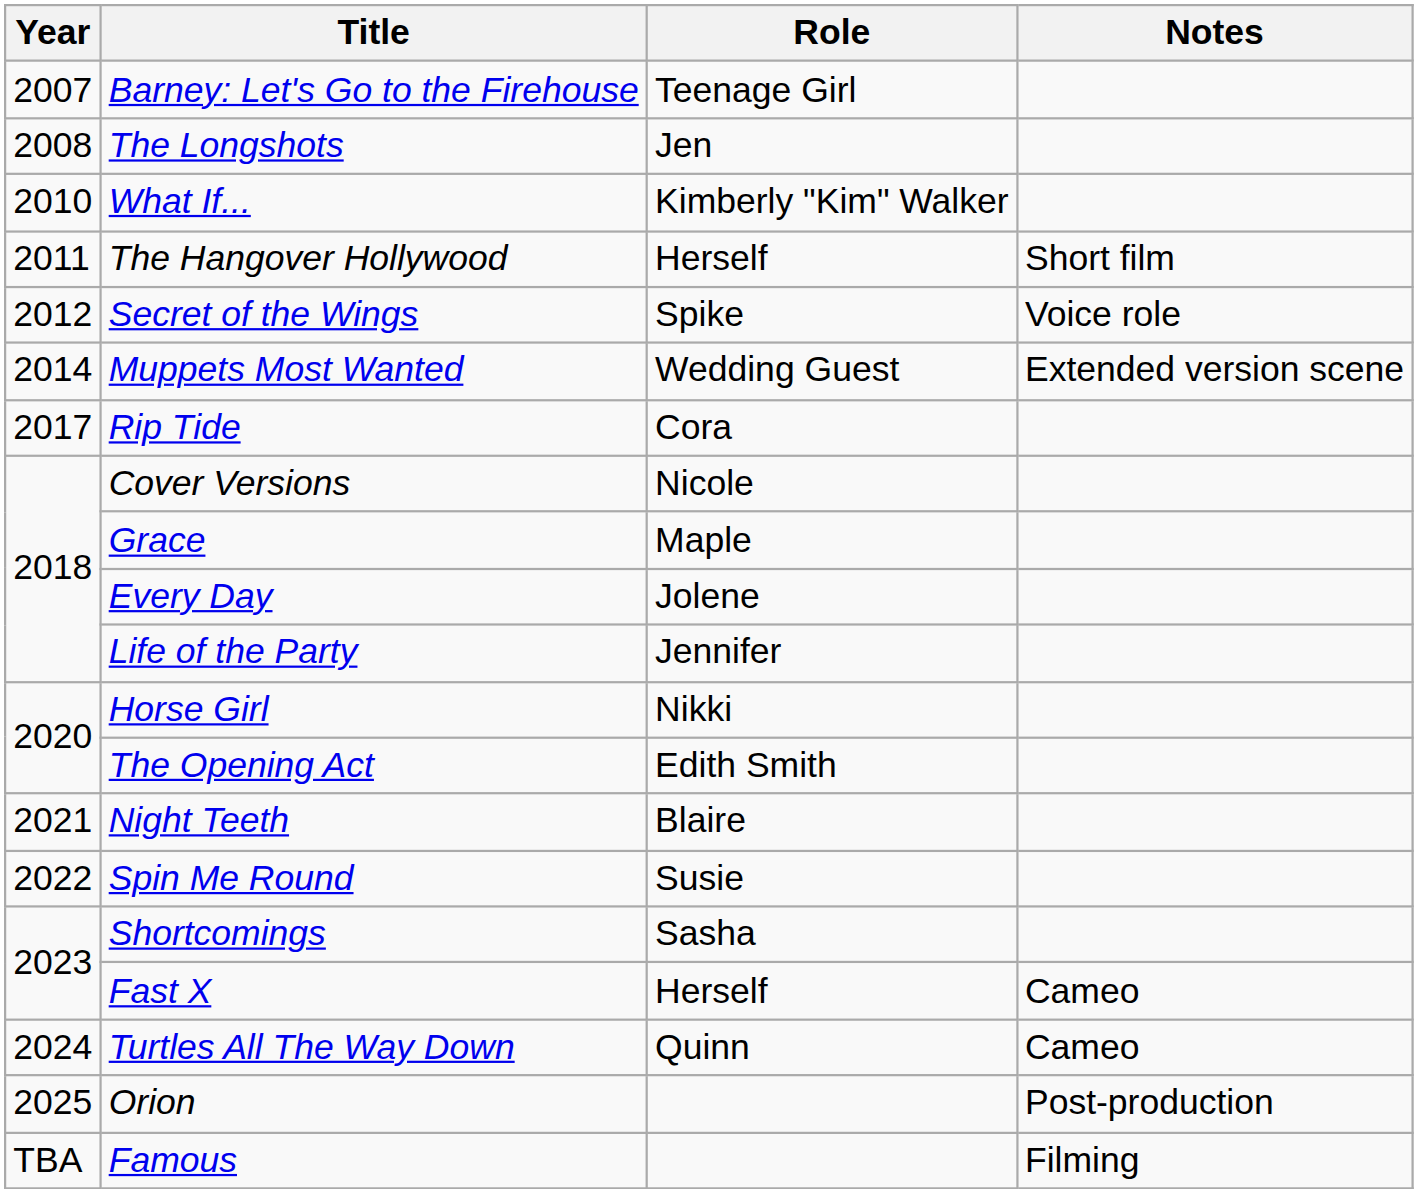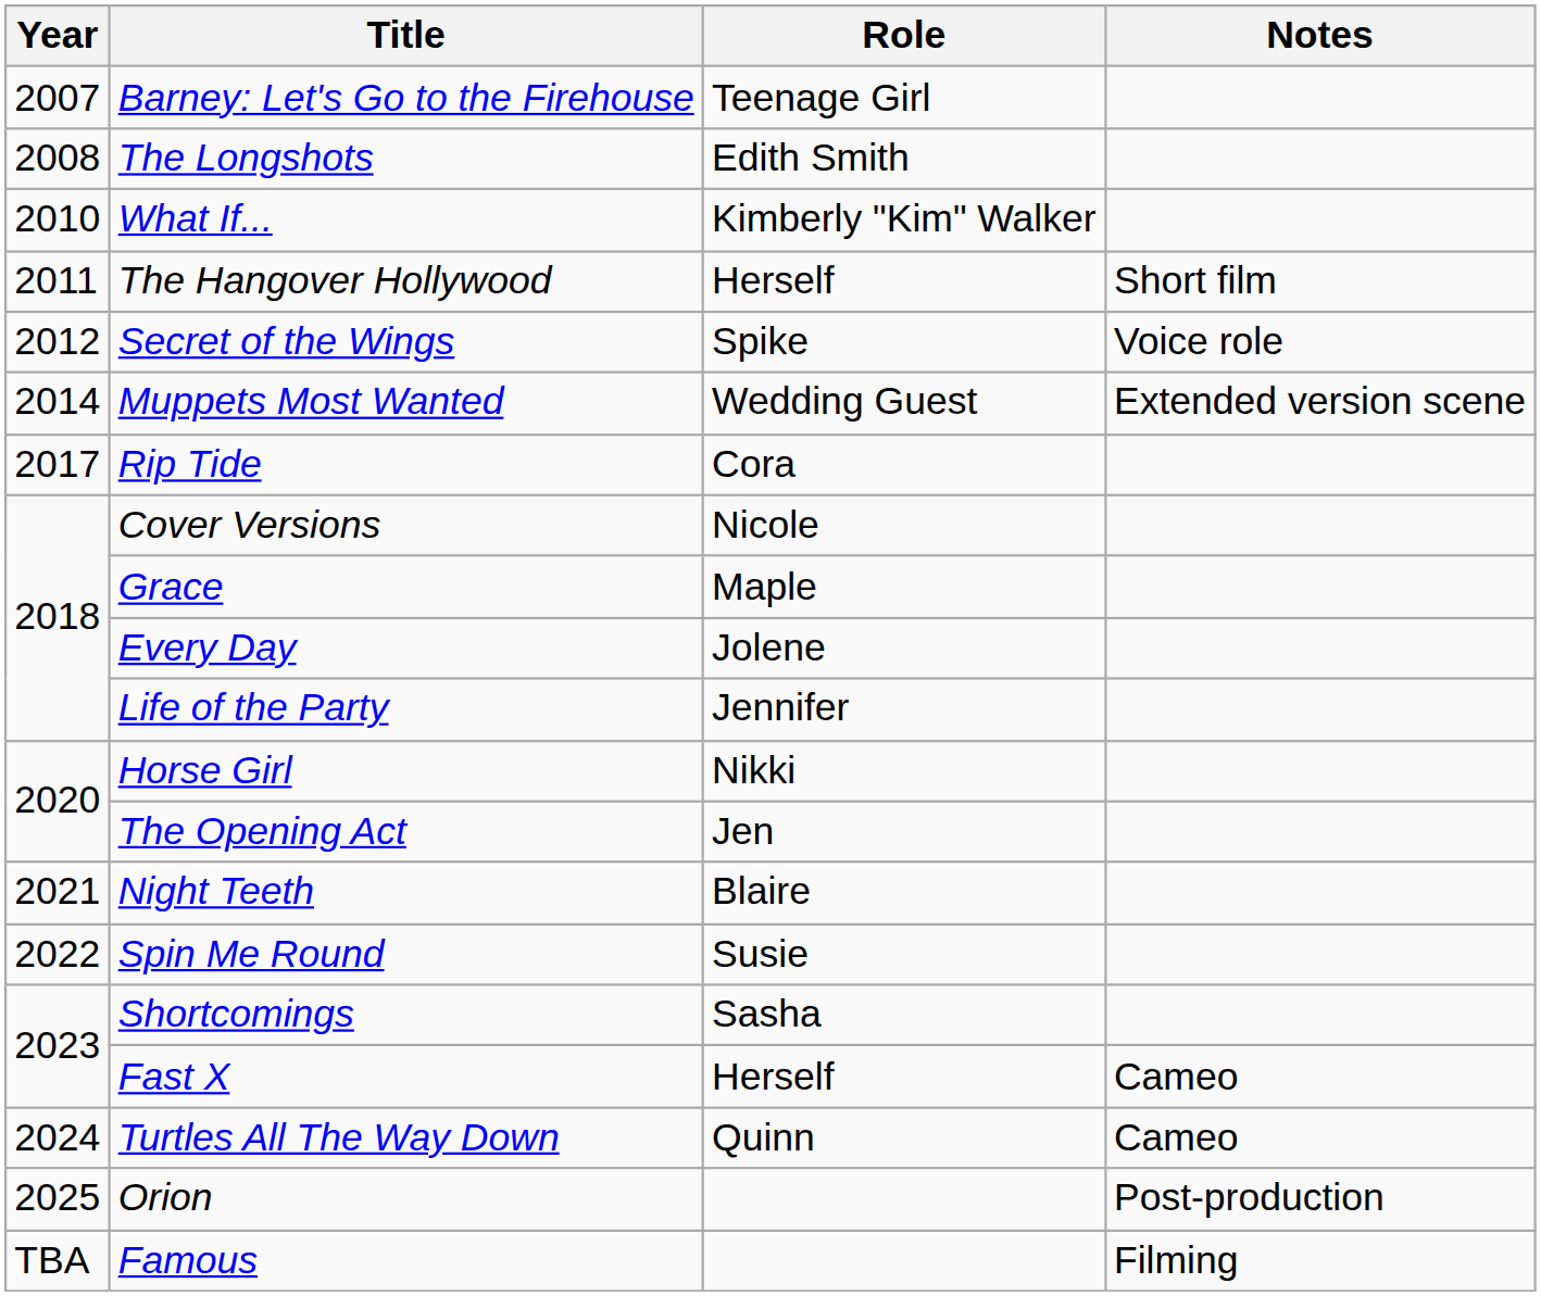The Longshots | Role: Jen -> Edith Smith
The Opening Act | Role: Edith Smith -> Jen
